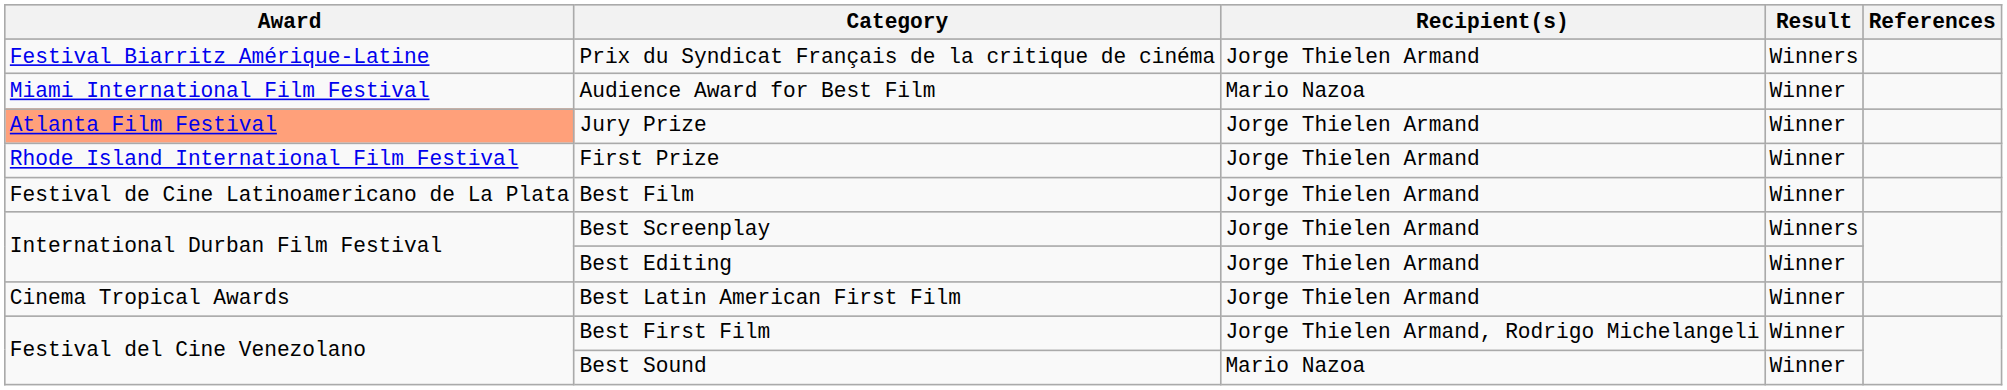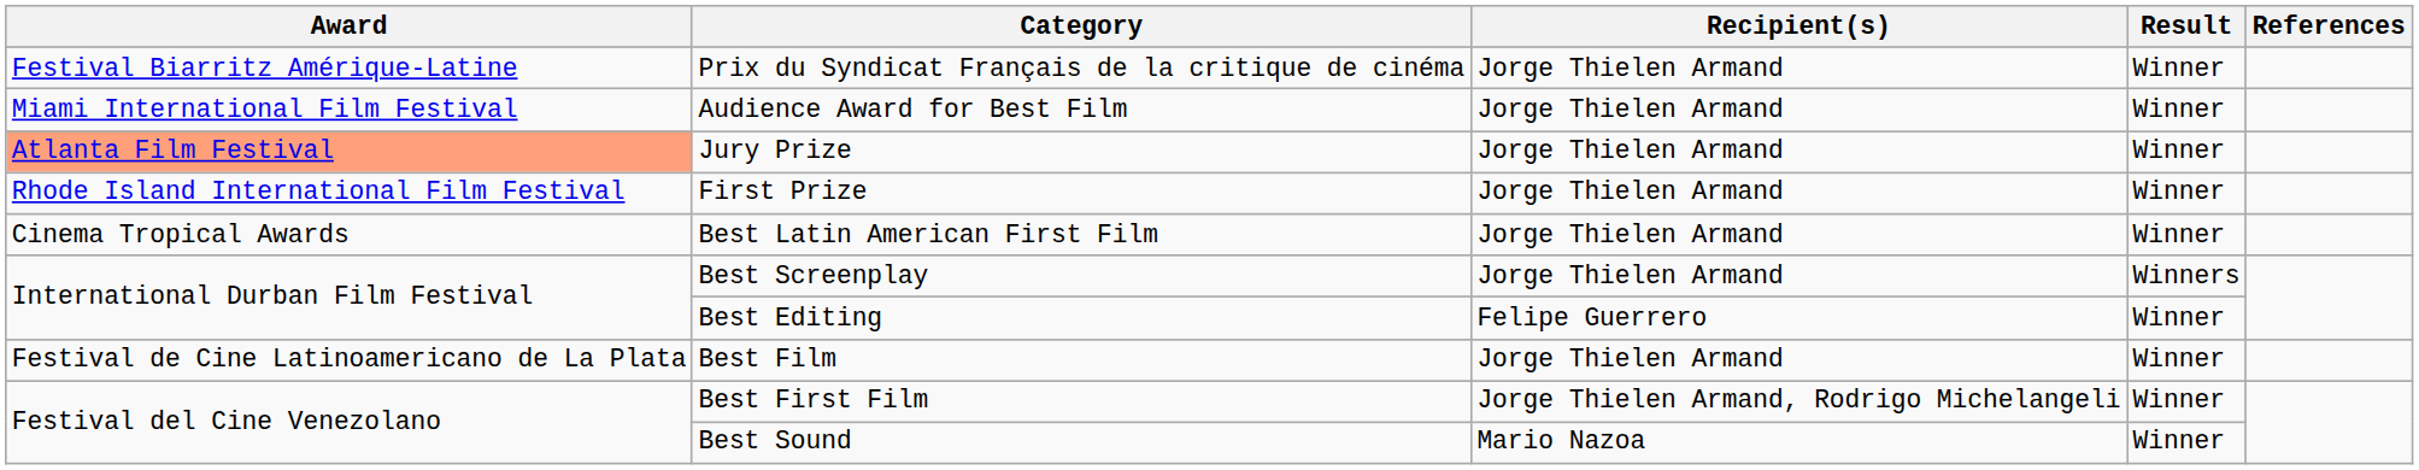Prix du Syndicat Français de la critique de cinéma | Result: Winners -> Winner
Audience Award for Best Film | Recipient(s): Mario Nazoa -> Jorge Thielen Armand
rows swapped: Best Latin American First Film <-> Best Film
Best Editing | Recipient(s): Jorge Thielen Armand -> Felipe Guerrero
